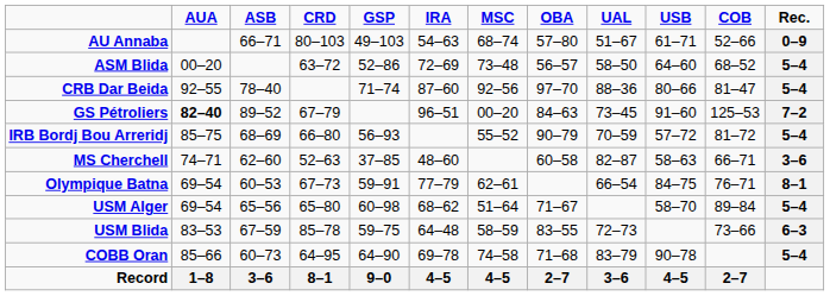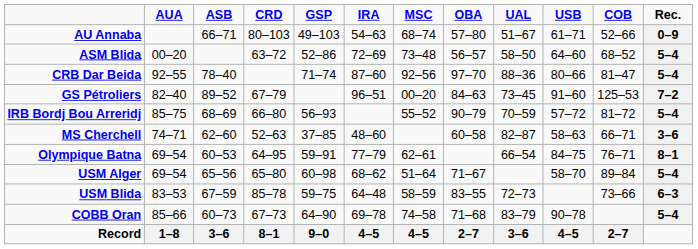GS Pétroliers | AUA: bold -> normal
Olympique Batna | CRD: 67–73 -> 64–95
COBB Oran | CRD: 64–95 -> 67–73
